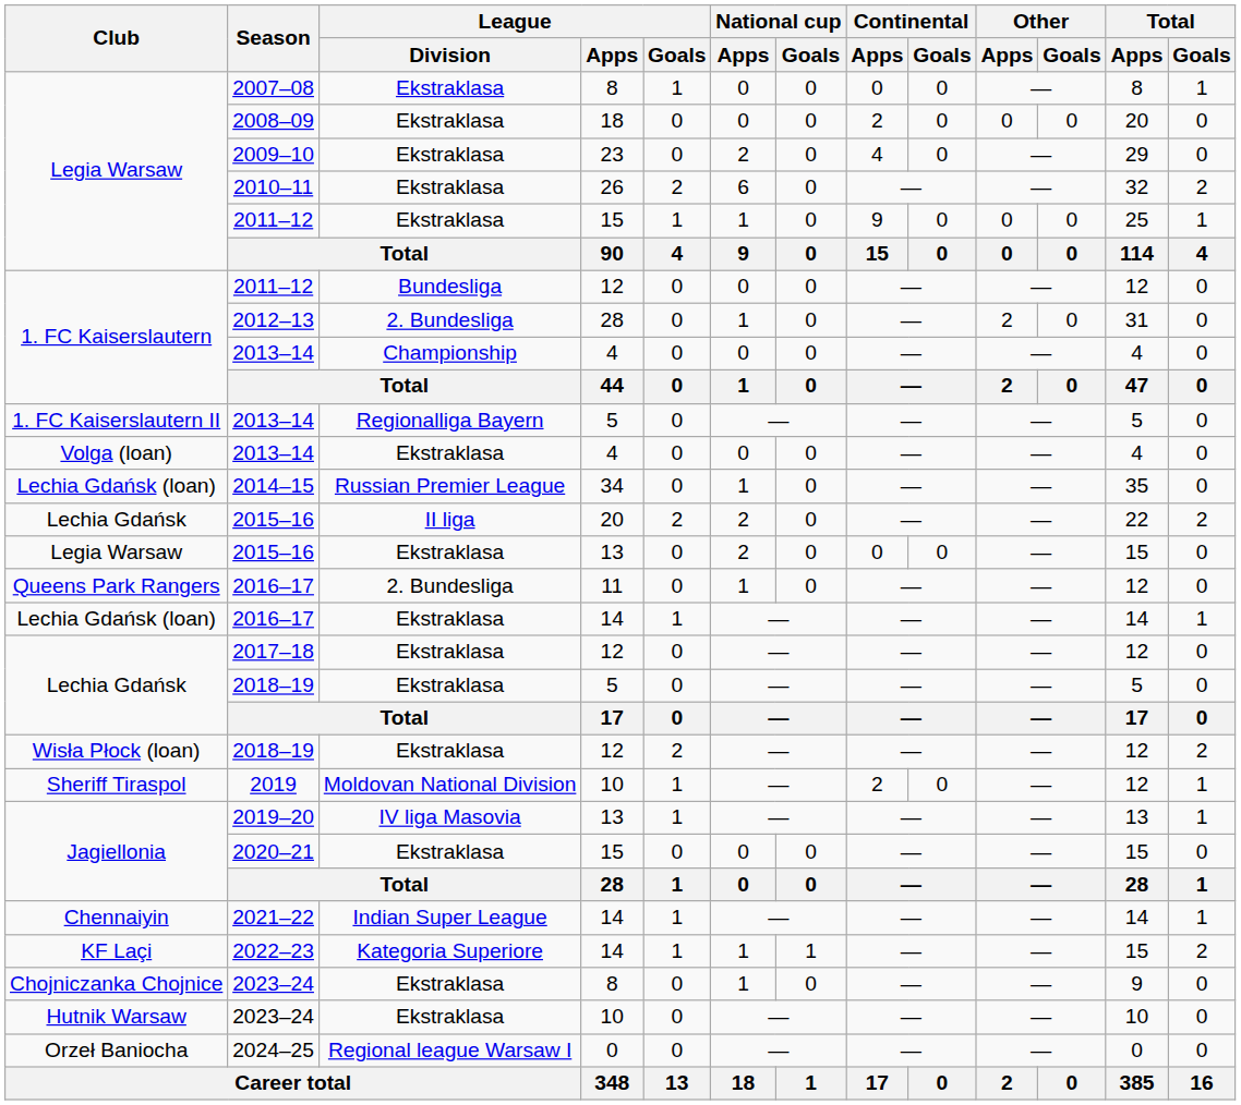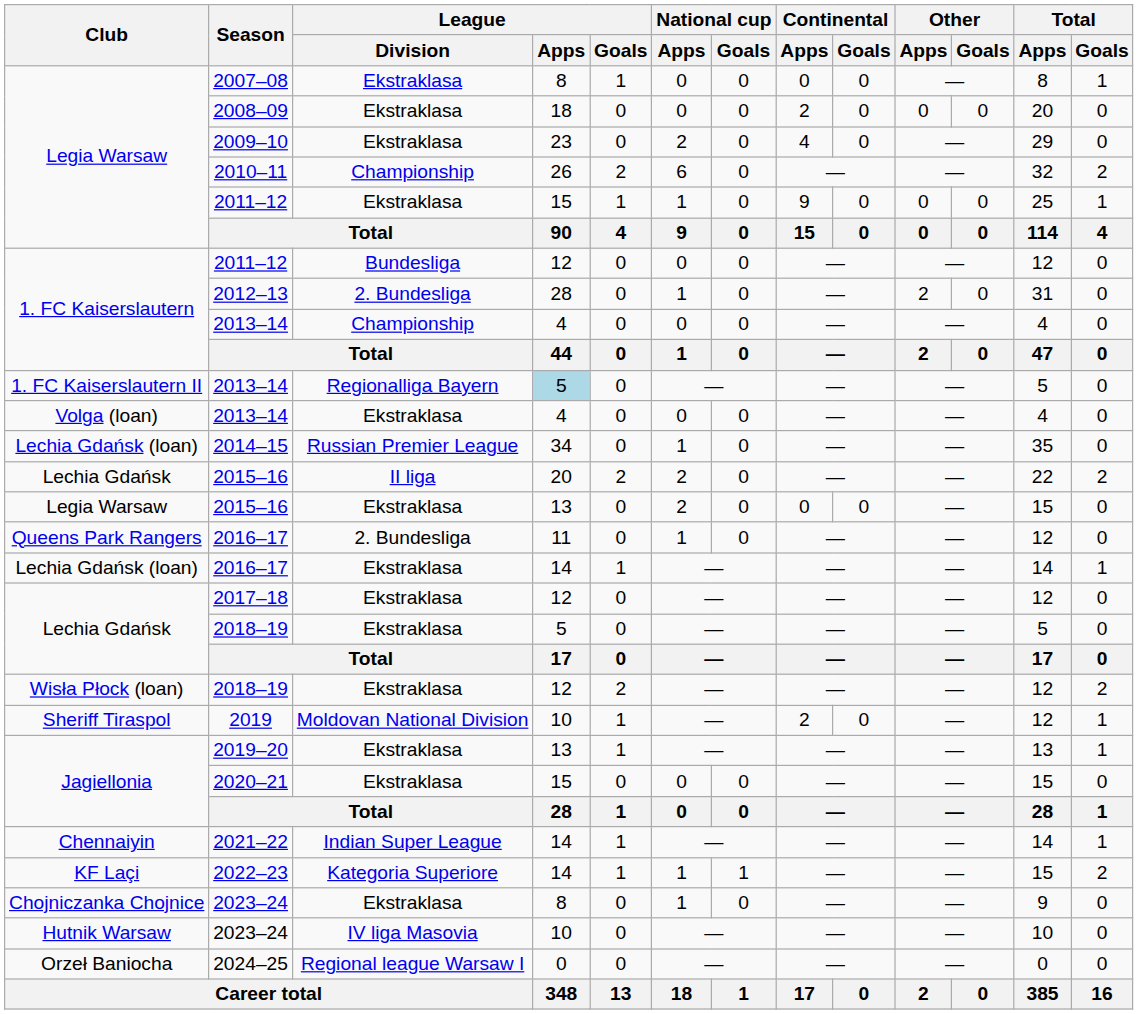2010–11 | League / Division: Ekstraklasa -> Championship
1. FC Kaiserslautern II / 2013–14 | League / Apps: no background -> lightblue background
2019–20 | League / Division: IV liga Masovia -> Ekstraklasa
Hutnik Warsaw / 2023–24 | League / Division: Ekstraklasa -> IV liga Masovia
